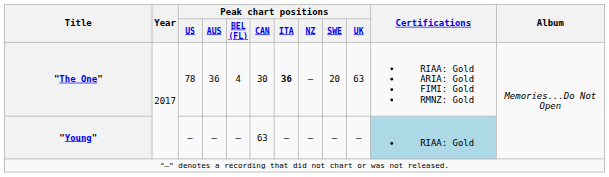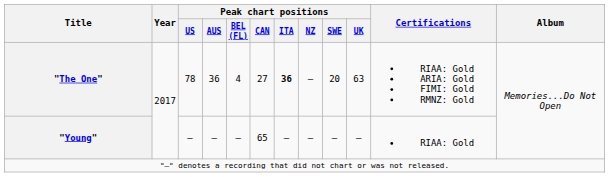"The One" | Peak chart positions / CAN: 30 -> 27
"Young" | Peak chart positions / CAN: 63 -> 65
"Young" | Certifications: lightblue background -> no background
